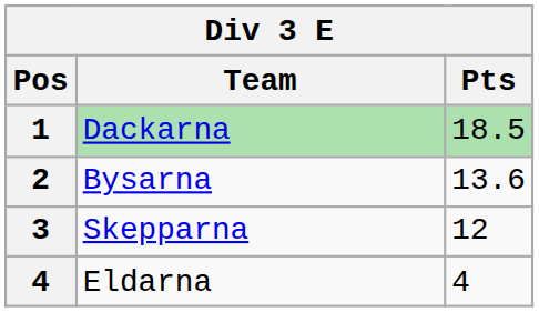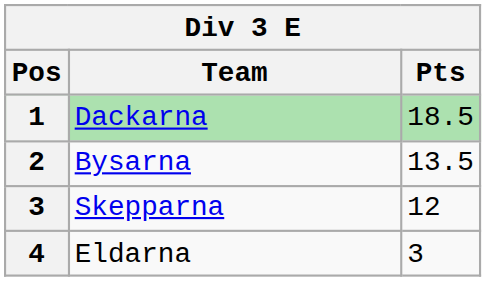Bysarna | Pts: 13.6 -> 13.5
Eldarna | Pts: 4 -> 3
